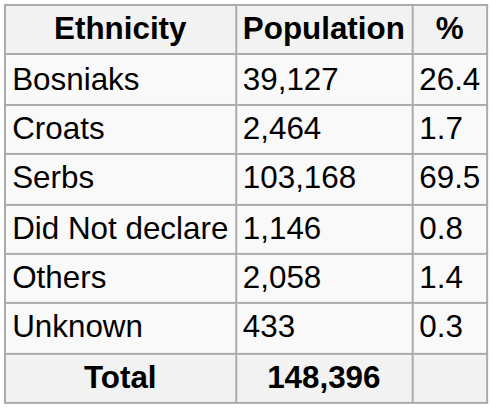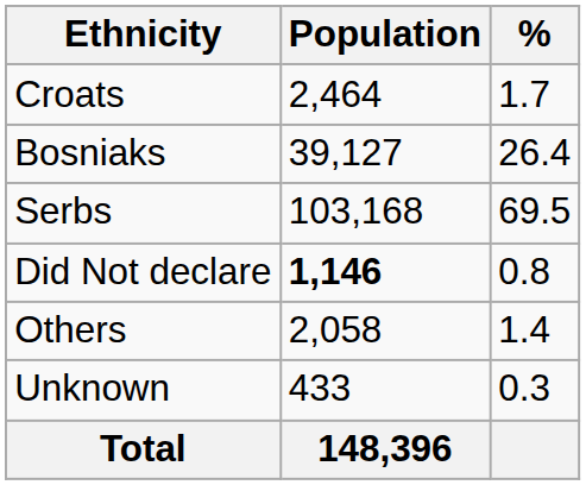rows swapped: Bosniaks <-> Croats
Did Not declare | Population: normal -> bold
